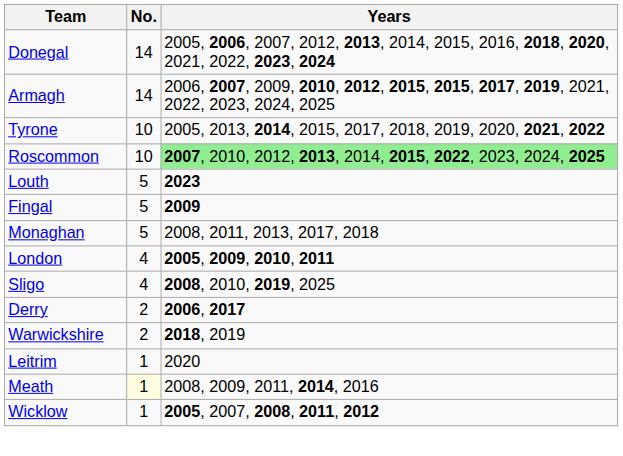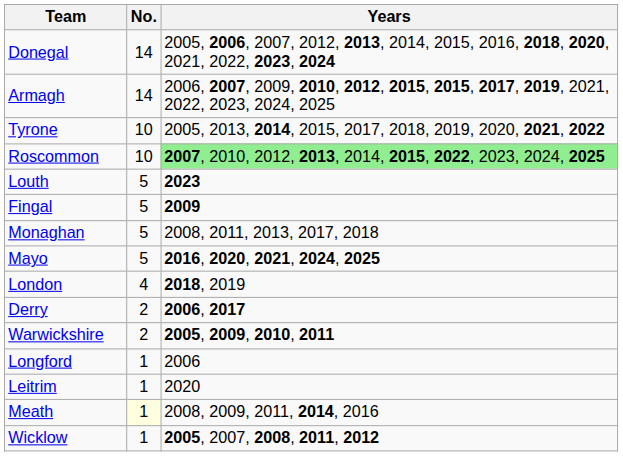+ row: Mayo | 5 | 2016, 2020, 2021, 2024, 2025
London | Years: 2005, 2009, 2010, 2011 -> 2018, 2019
- row: Sligo | 4 | 2008, 2010, 2019, 2025
Warwickshire | Years: 2018, 2019 -> 2005, 2009, 2010, 2011
+ row: Longford | 1 | 2006
